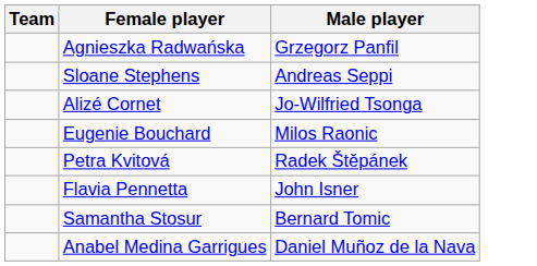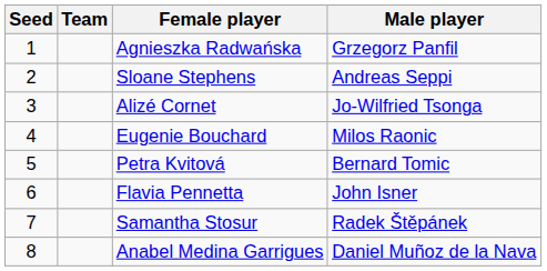+ column: Seed | 1 | 2 | 3 | 4 | 5 | 6 | 7 | 8
Petra Kvitová | Male player: Radek Štěpánek -> Bernard Tomic
Samantha Stosur | Male player: Bernard Tomic -> Radek Štěpánek
